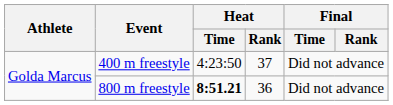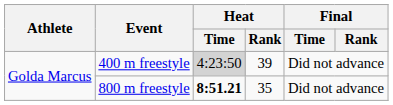400 m freestyle | Heat / Time: no background -> lightgrey background
400 m freestyle | Heat / Rank: 37 -> 39
800 m freestyle | Heat / Rank: 36 -> 35
